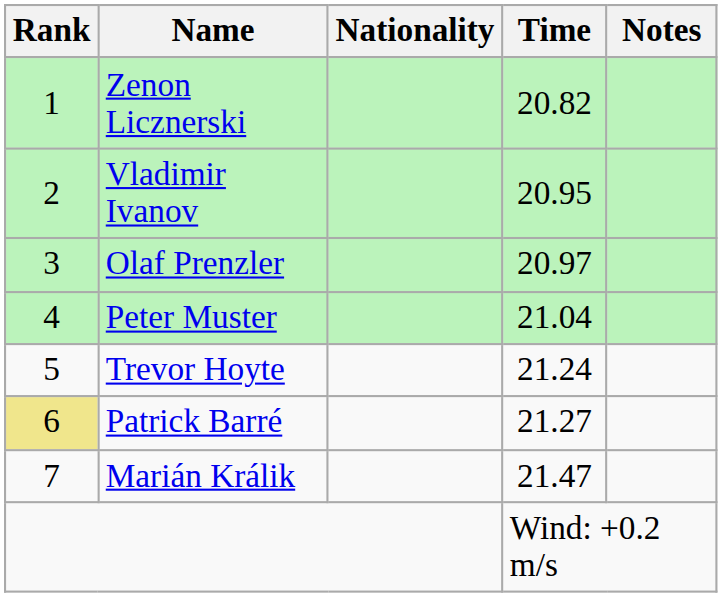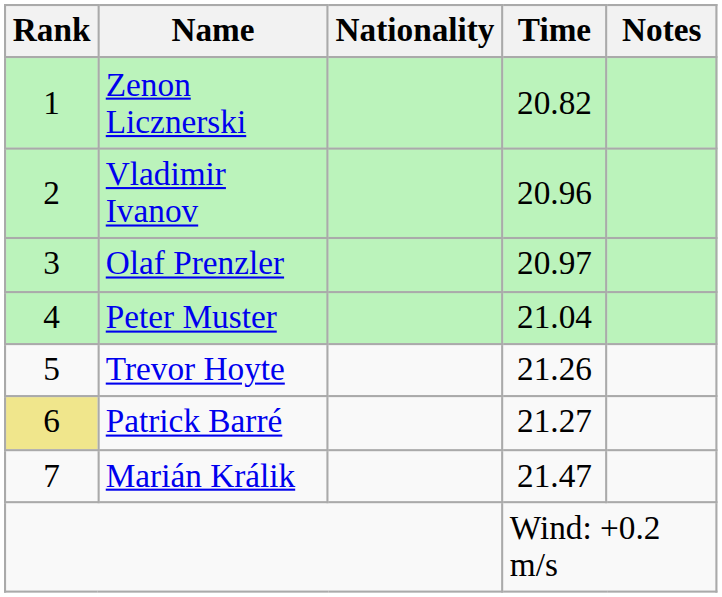Vladimir Ivanov | Time: 20.95 -> 20.96
Trevor Hoyte | Time: 21.24 -> 21.26
